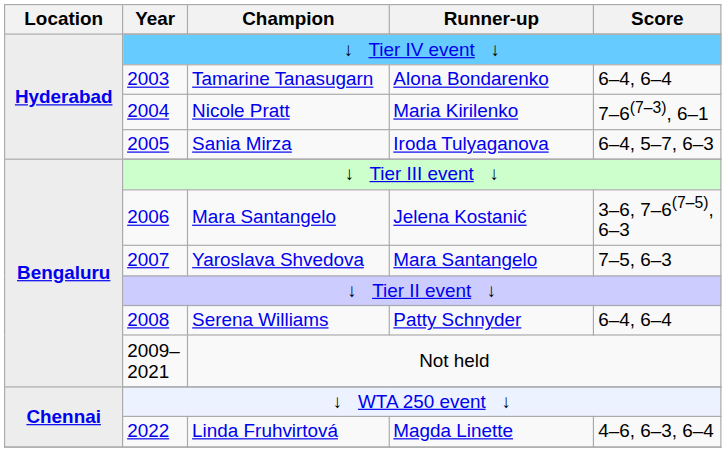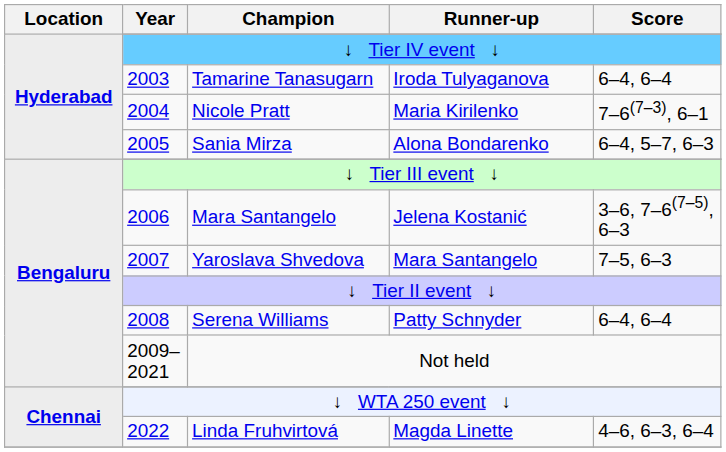Tamarine Tanasugarn | Runner-up: Alona Bondarenko -> Iroda Tulyaganova
Sania Mirza | Runner-up: Iroda Tulyaganova -> Alona Bondarenko
